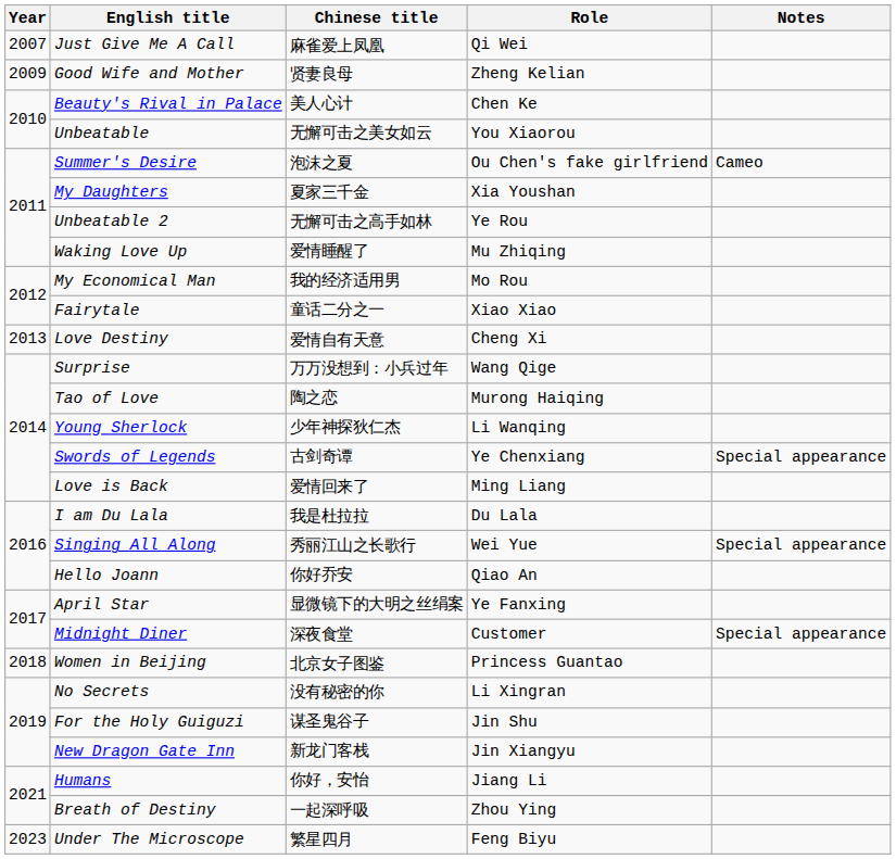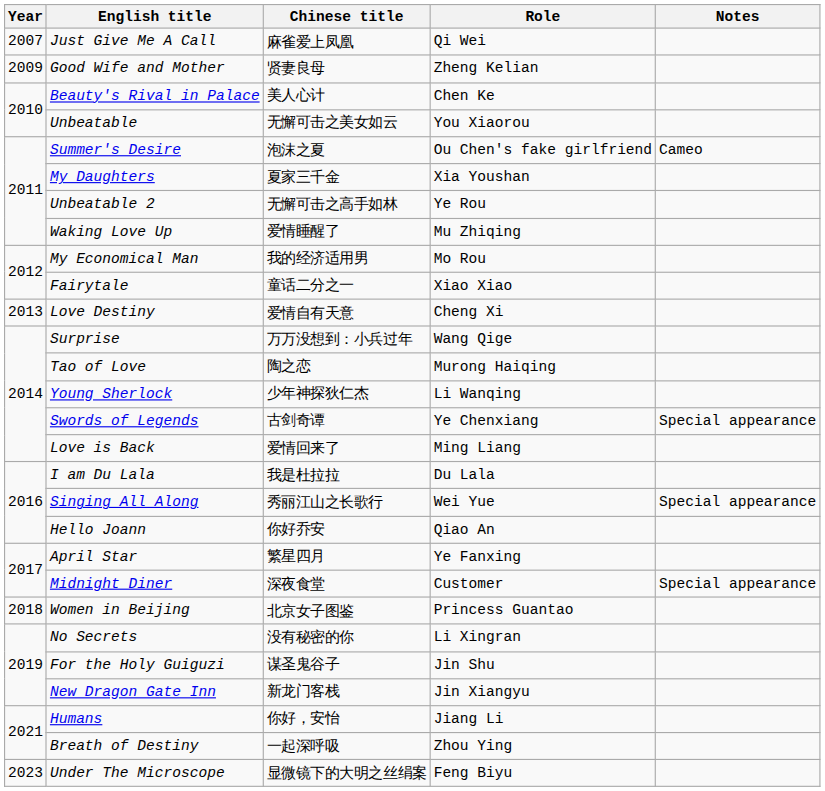April Star | Chinese title: 显微镜下的大明之丝绢案 -> 繁星四月
Under The Microscope | Chinese title: 繁星四月 -> 显微镜下的大明之丝绢案
